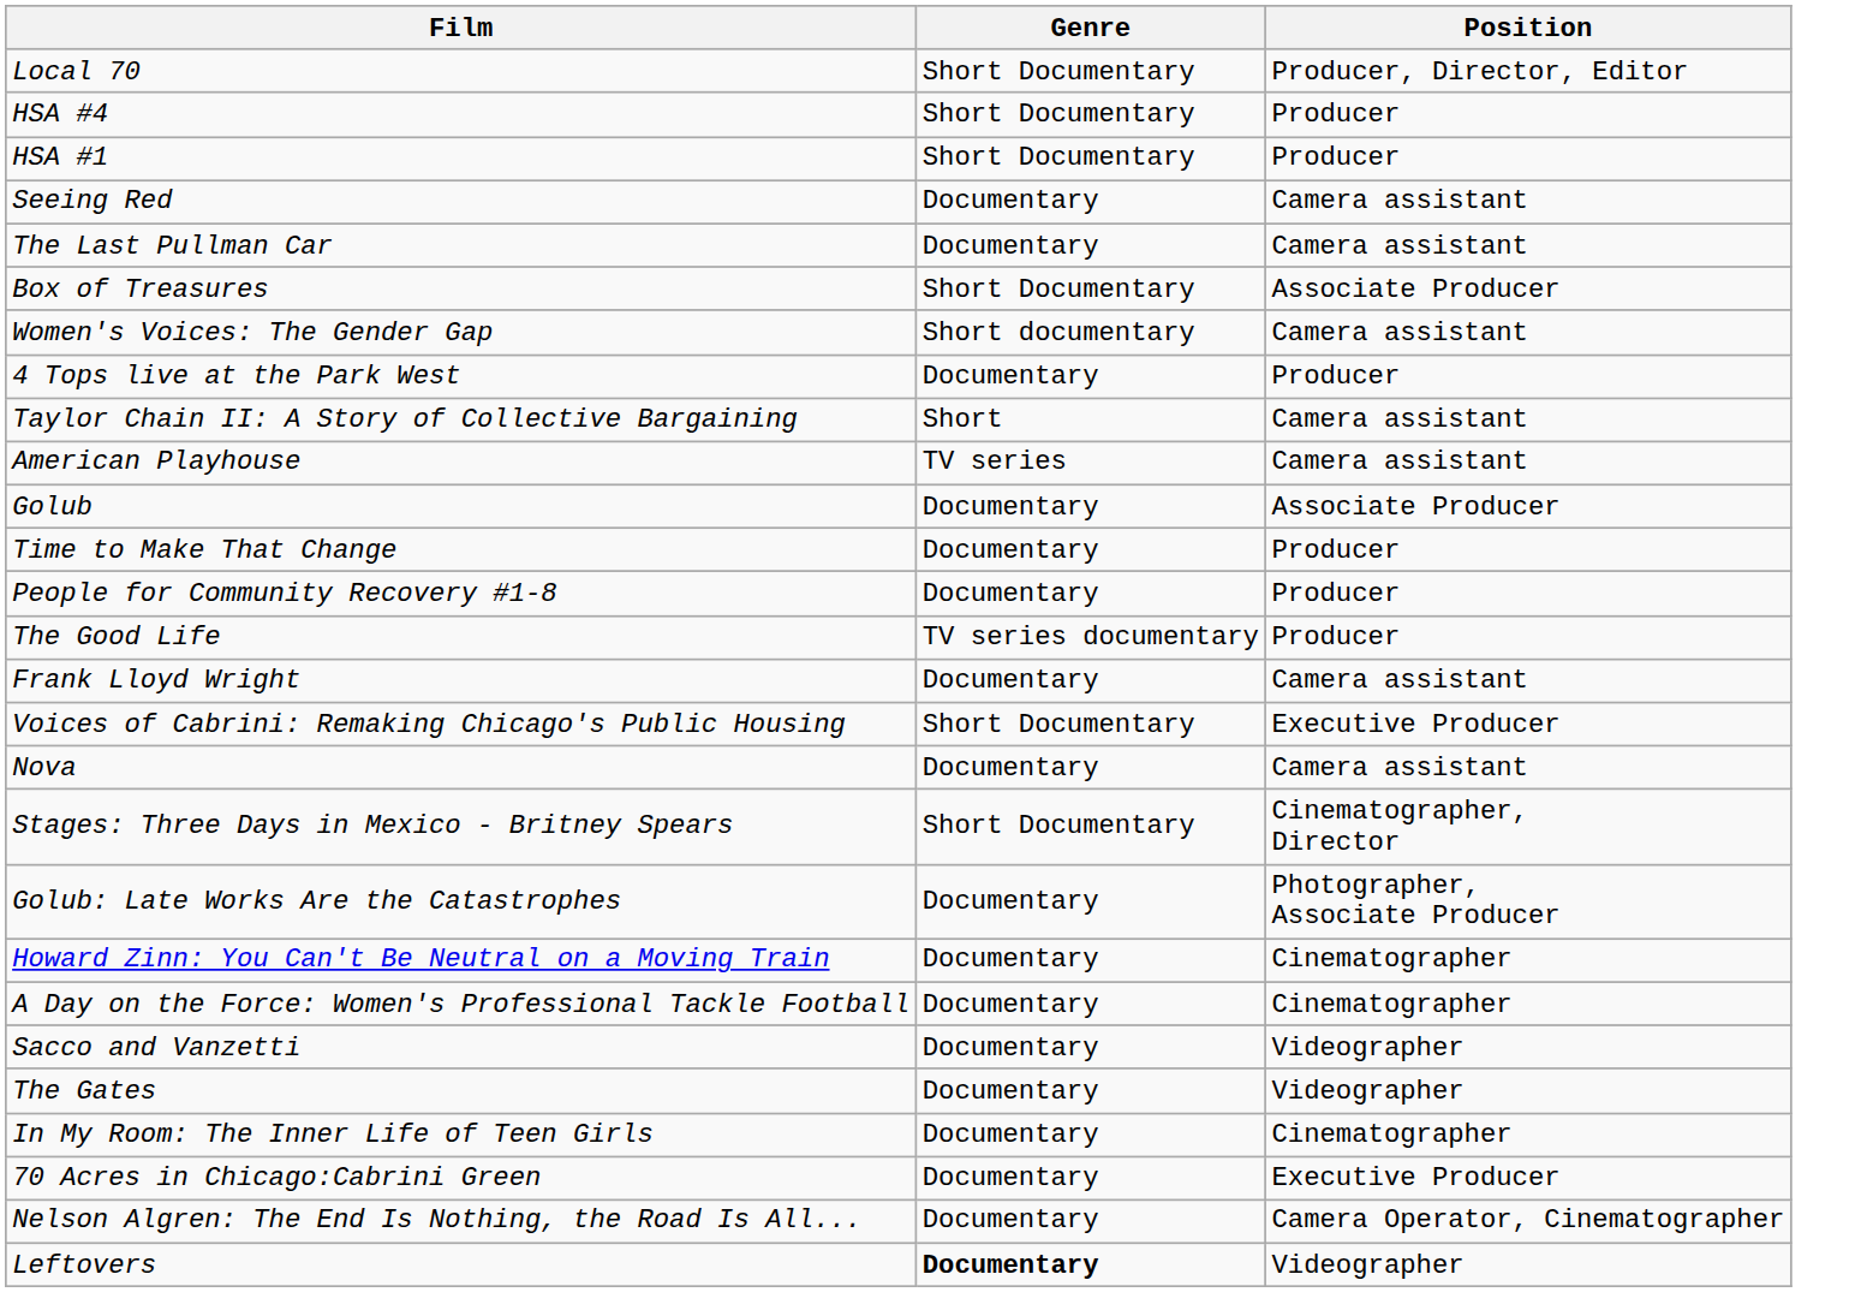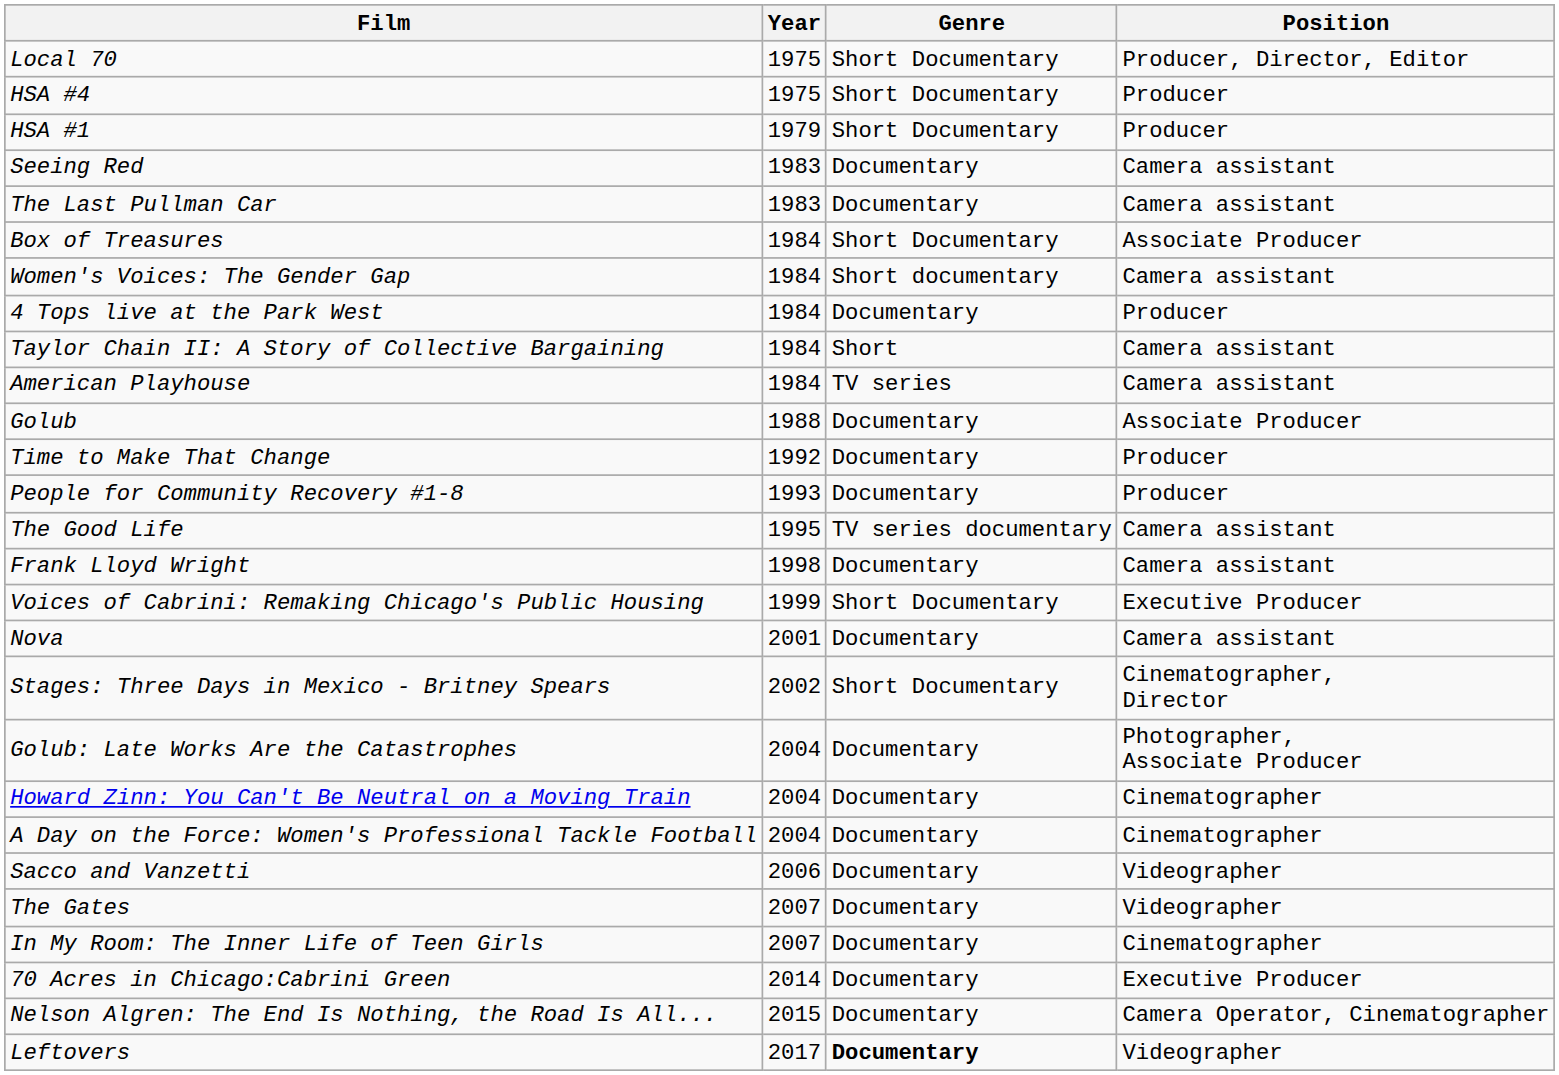+ column: Year | 1975 | 1975 | 1979 | 1983 | 1983 | 1984 | 1984 | 1984 | 1984 | 1984 | 1988 | 1992 | 1993 | 1995 | 1998 | 1999 | 2001 | 2002 | 2004 | 2004 | 2004 | 2006 | 2007 | 2007 | 2014 | 2015 | 2017
The Good Life | Position: Producer -> Camera assistant
